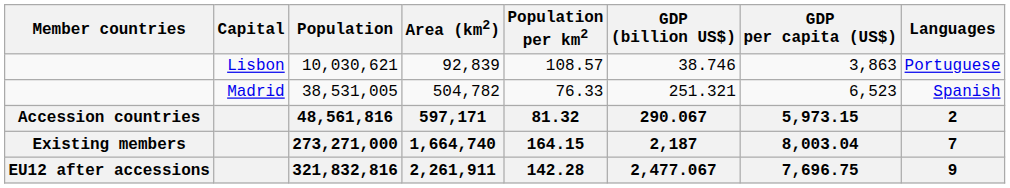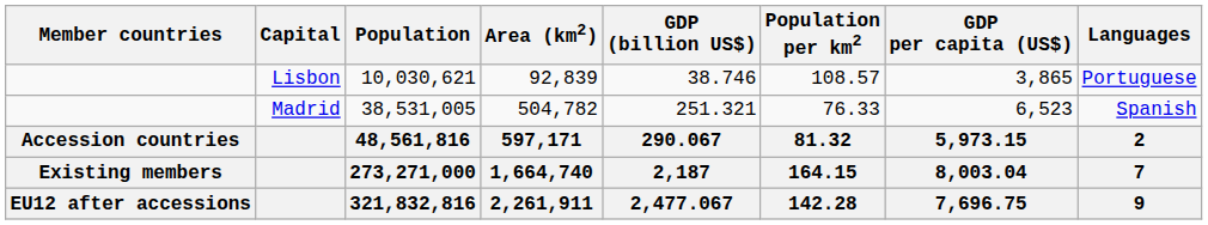columns swapped: Population per km2 <-> GDP (billion US$)
Lisbon | GDP per capita (US$): 3,863 -> 3,865
